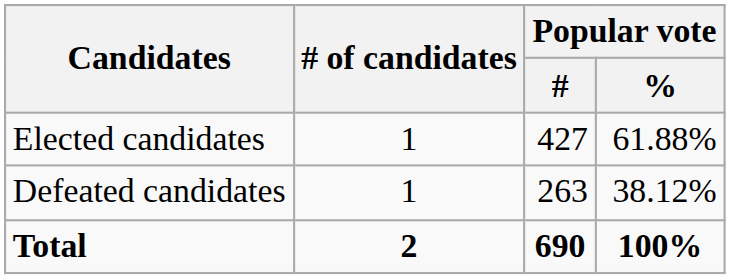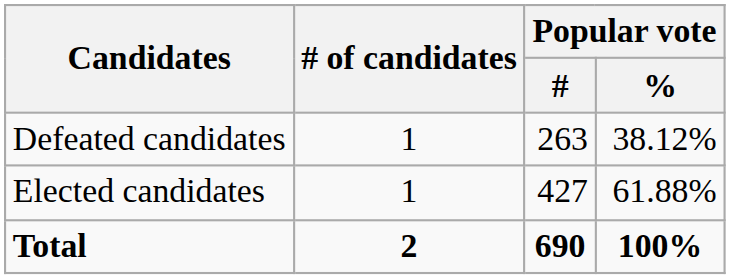rows swapped: Elected candidates <-> Defeated candidates
